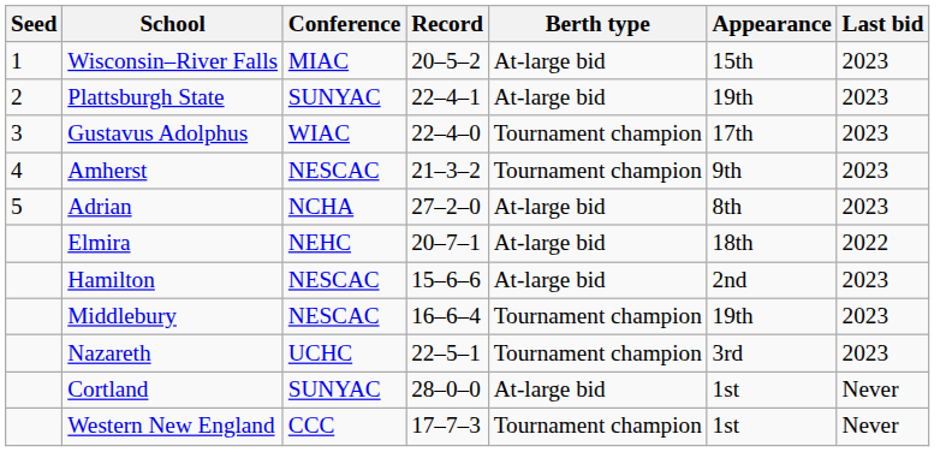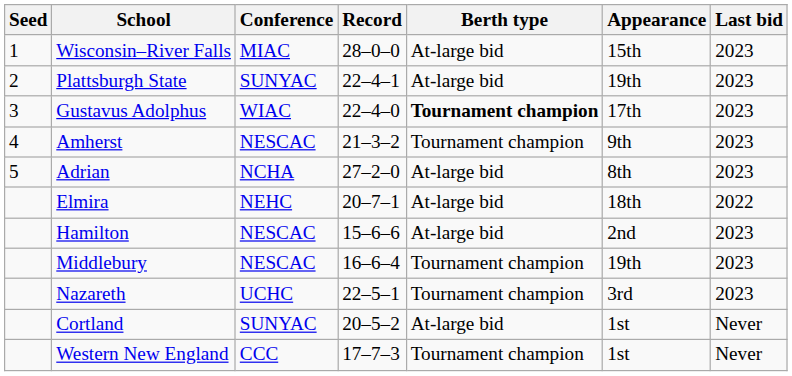Wisconsin–River Falls | Record: 20–5–2 -> 28–0–0
Gustavus Adolphus | Berth type: normal -> bold
Cortland | Record: 28–0–0 -> 20–5–2
